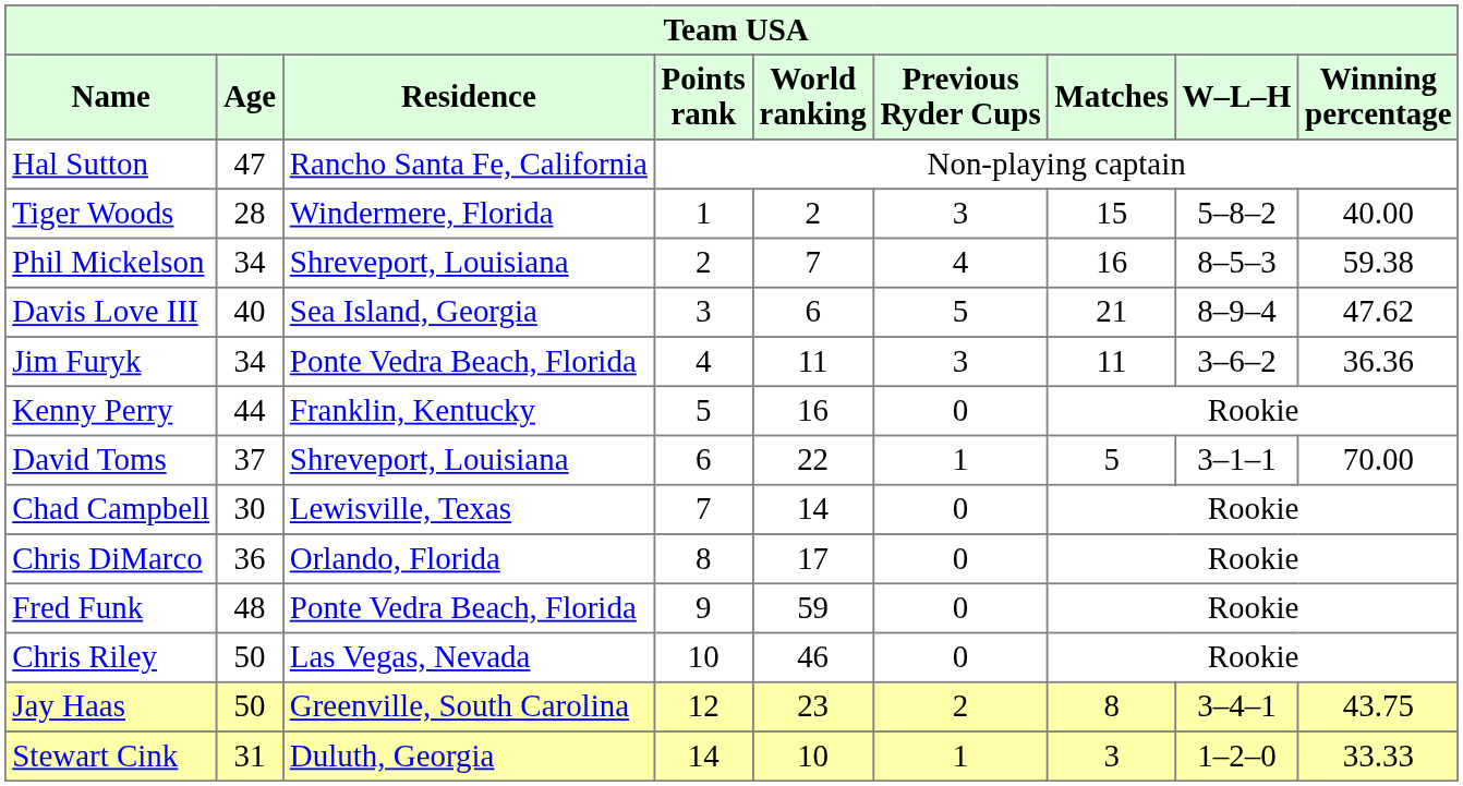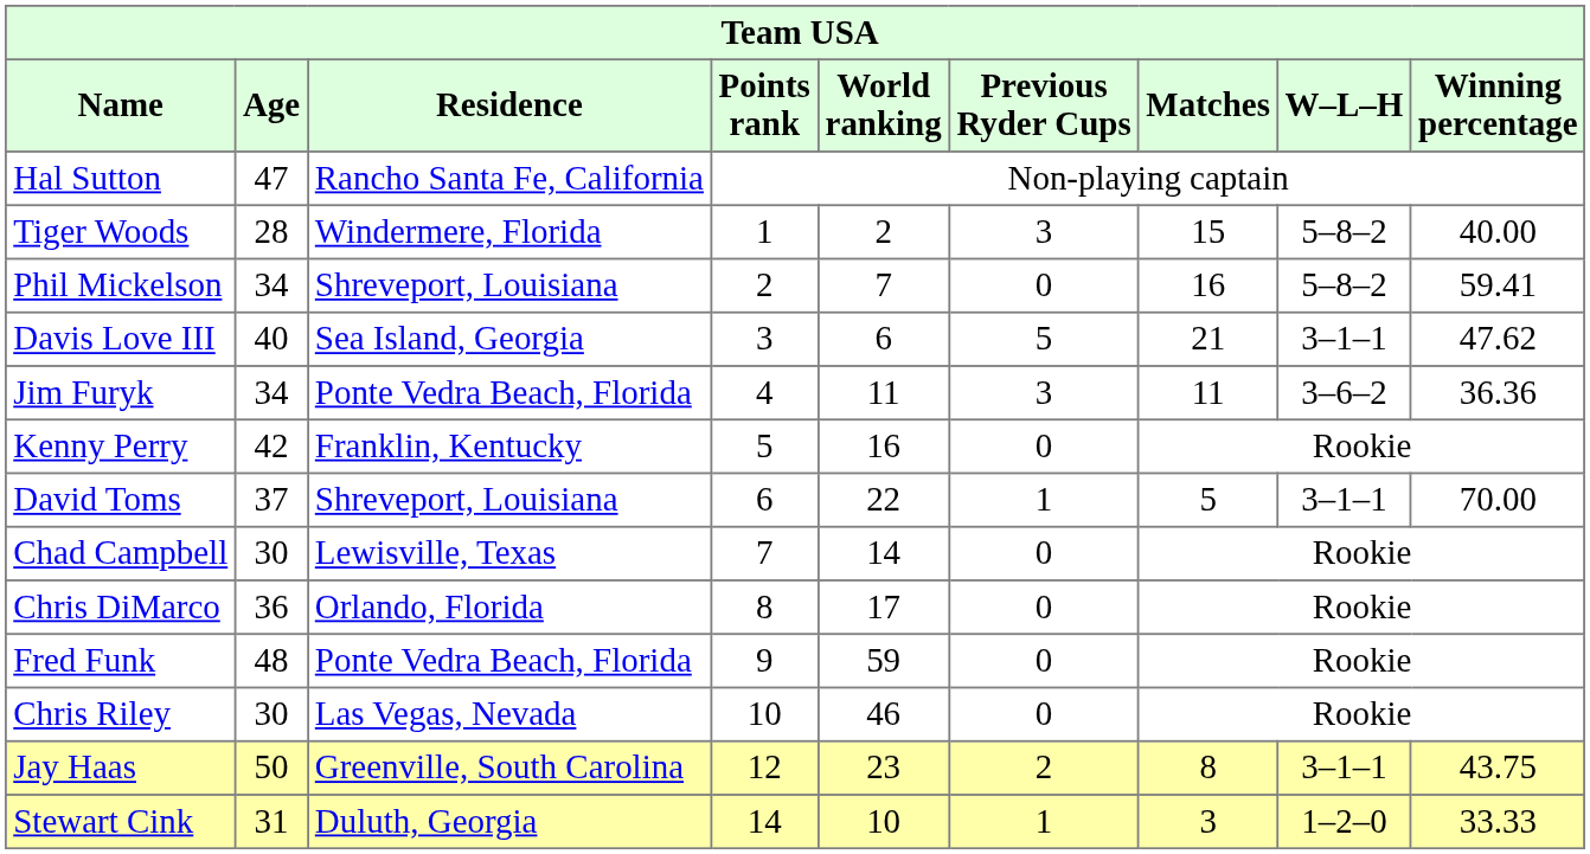Phil Mickelson | Previous Ryder Cups: 4 -> 0
Phil Mickelson | W–L–H: 8–5–3 -> 5–8–2
Phil Mickelson | Winning percentage: 59.38 -> 59.41
Davis Love III | W–L–H: 8–9–4 -> 3–1–1
Kenny Perry | Age: 44 -> 42
Chris Riley | Age: 50 -> 30
Jay Haas | W–L–H: 3–4–1 -> 3–1–1
